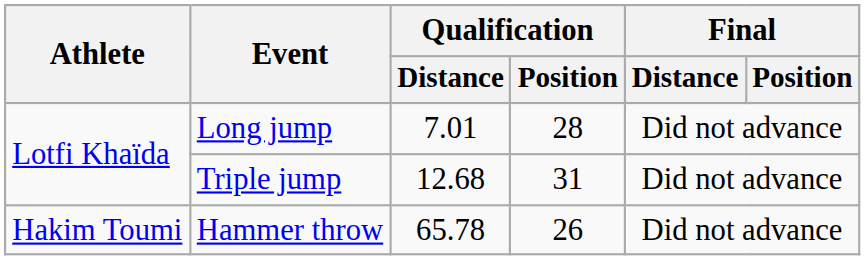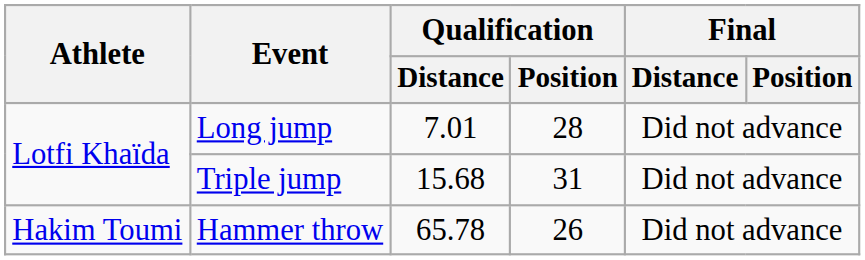Triple jump | Qualification / Distance: 12.68 -> 15.68
